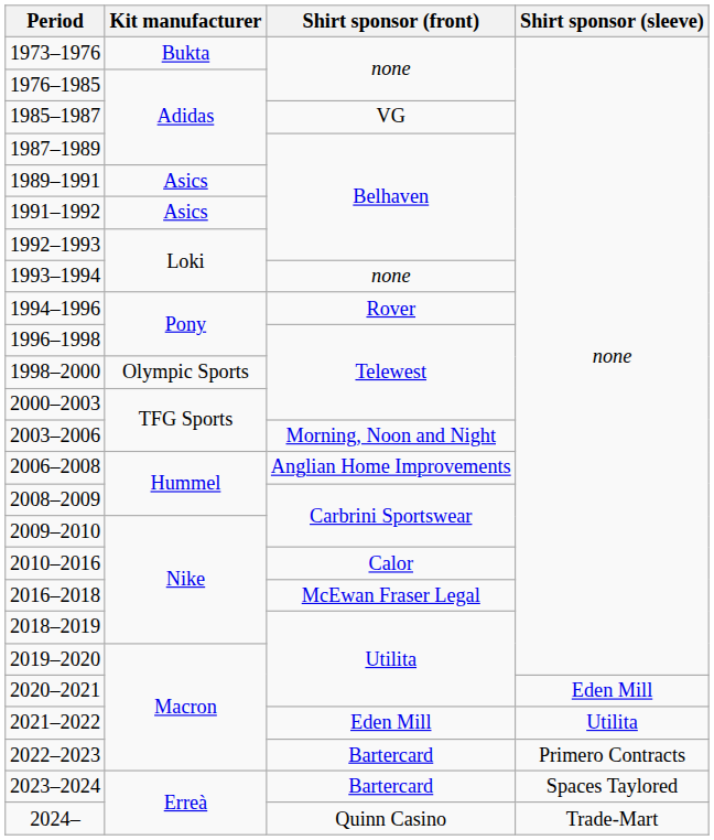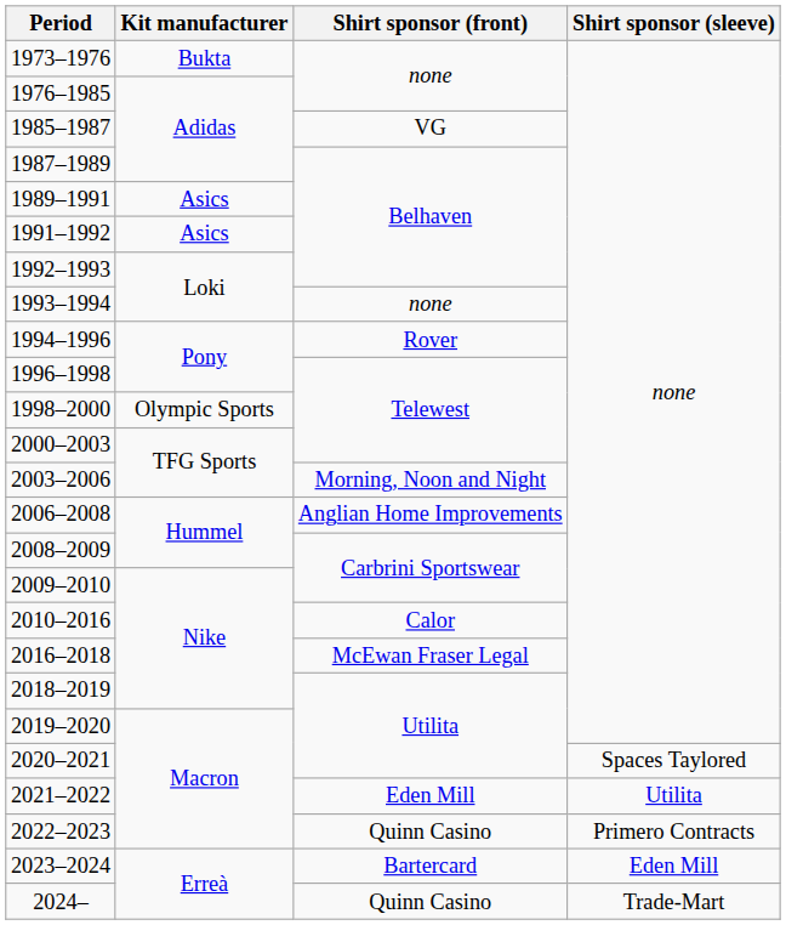2020–2021 | Shirt sponsor (sleeve): Eden Mill -> Spaces Taylored
2022–2023 | Shirt sponsor (front): Bartercard -> Quinn Casino
2023–2024 | Shirt sponsor (sleeve): Spaces Taylored -> Eden Mill
